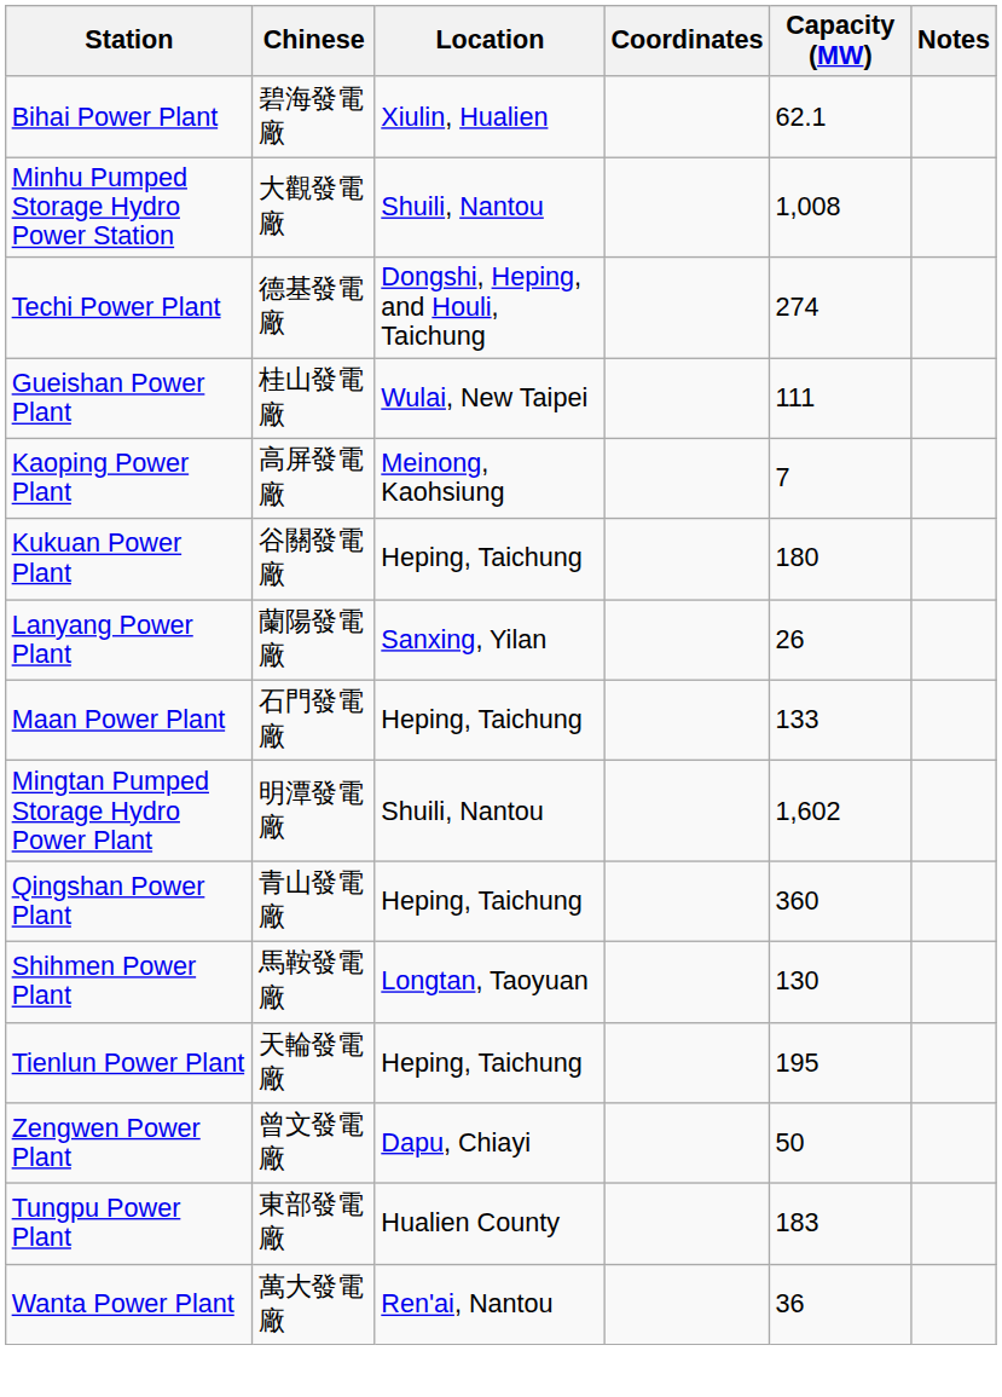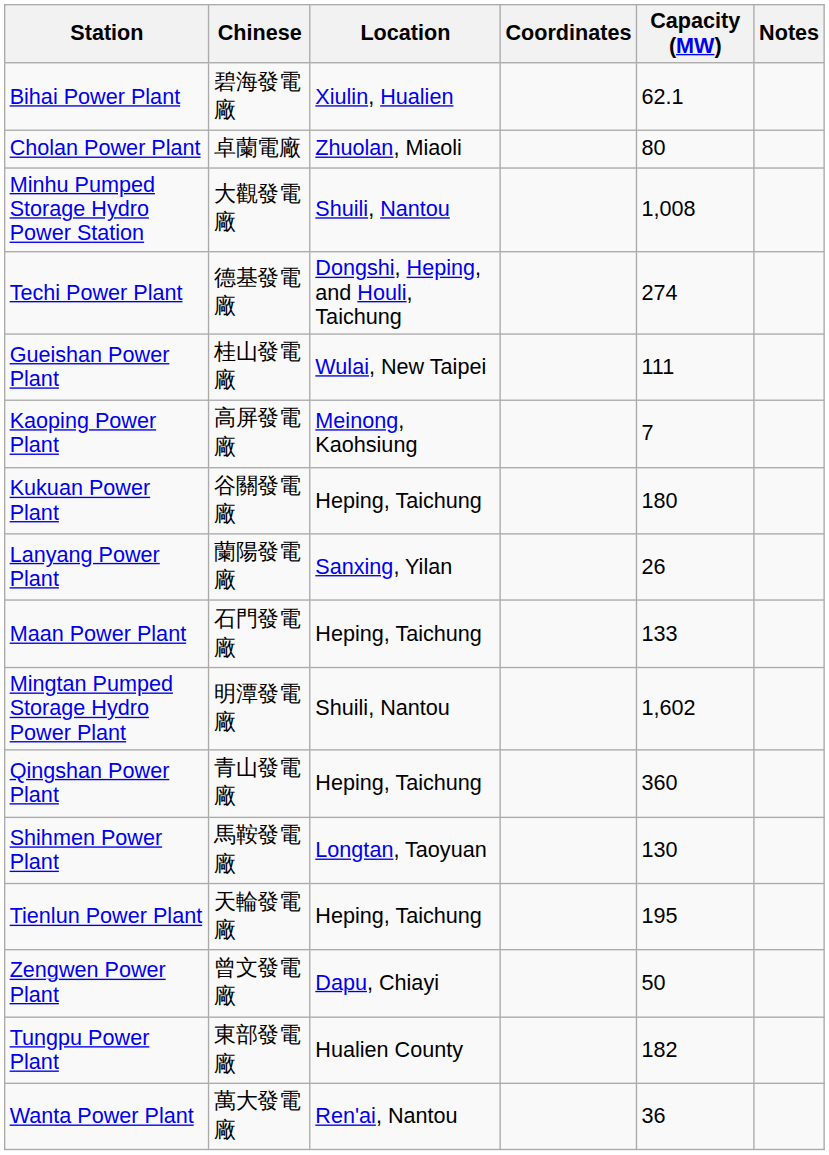+ row: Cholan Power Plant | 卓蘭電廠 | Zhuolan, Miaoli | 80
Tungpu Power Plant | Capacity (MW): 183 -> 182
